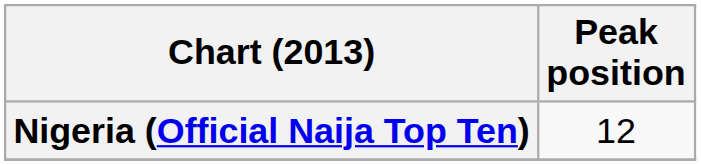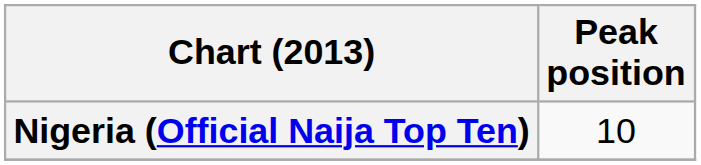Nigeria (Official Naija Top Ten) | Peak position: 12 -> 10
